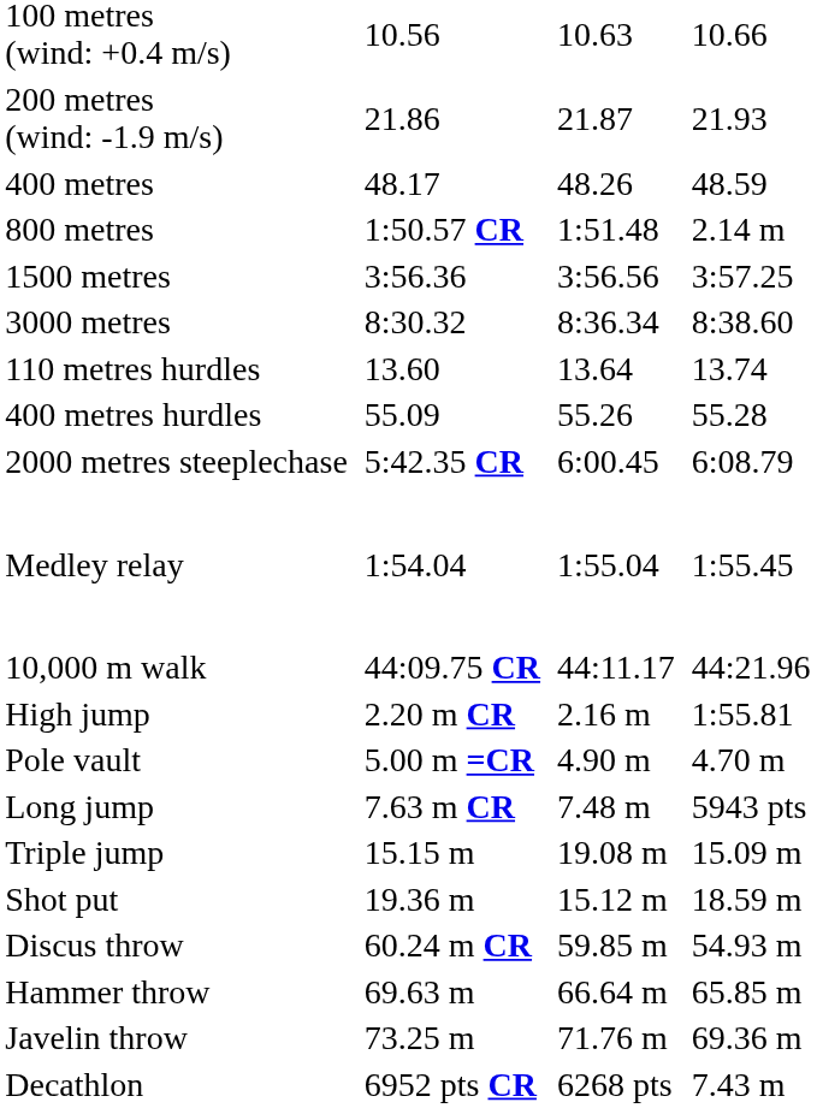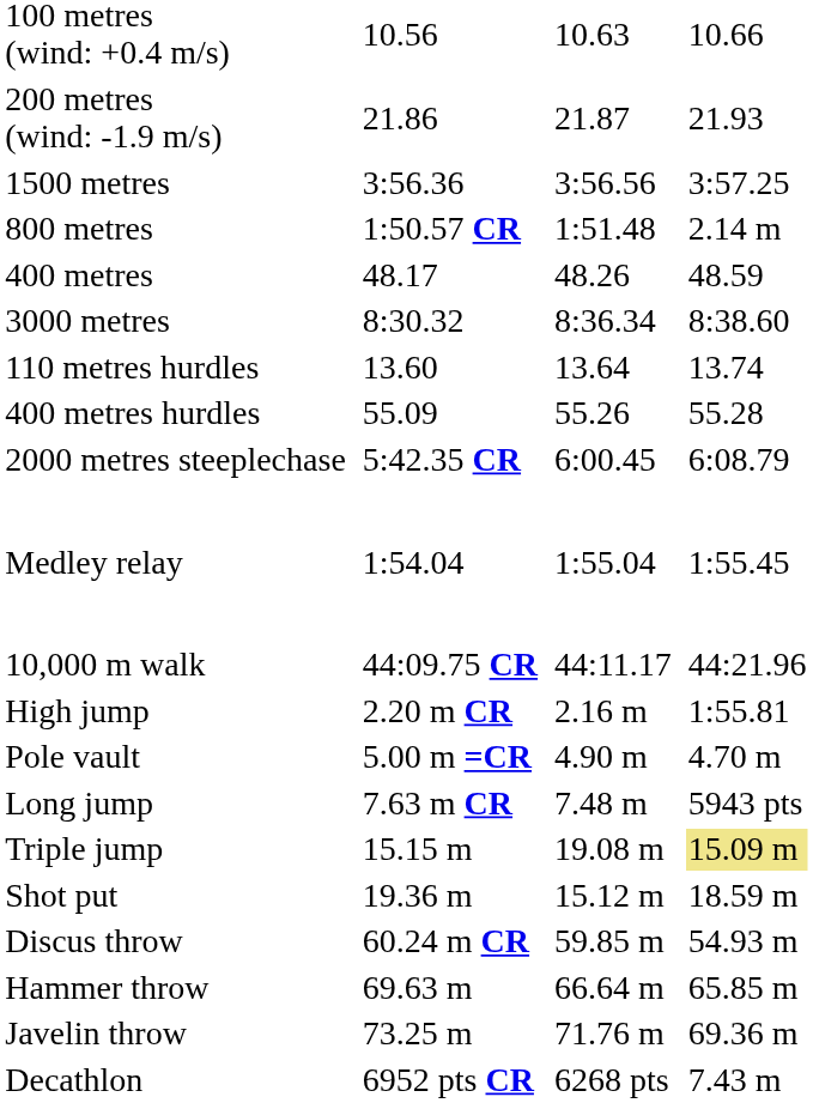rows swapped: 400 metres <-> 1500 metres
Triple jump | column 7: no background -> khaki background
